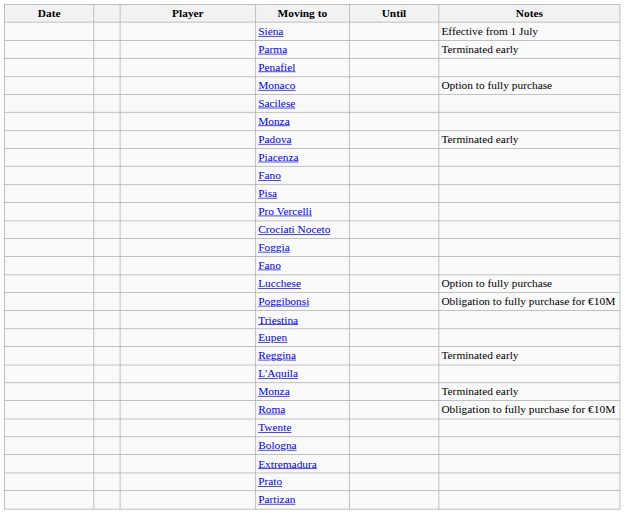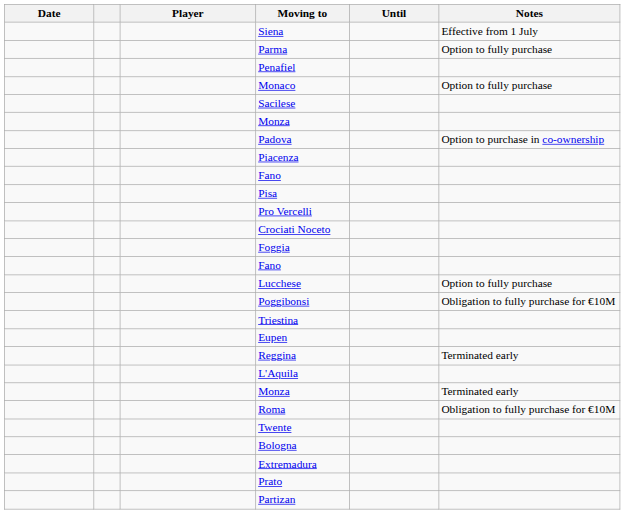Parma | Notes: Terminated early -> Option to fully purchase
Padova | Notes: Terminated early -> Option to purchase in co-ownership
